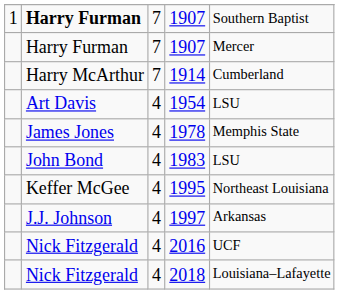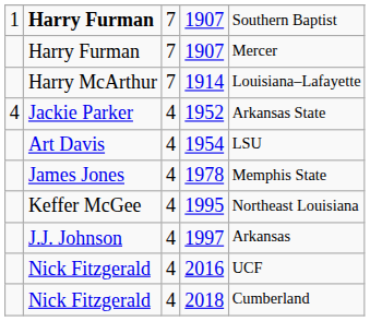1914 | column 5: Cumberland -> Louisiana–Lafayette
+ row: 4 | Jackie Parker | 4 | 1952 | Arkansas State
- row: John Bond | 4 | 1983 | LSU
2018 | column 5: Louisiana–Lafayette -> Cumberland
